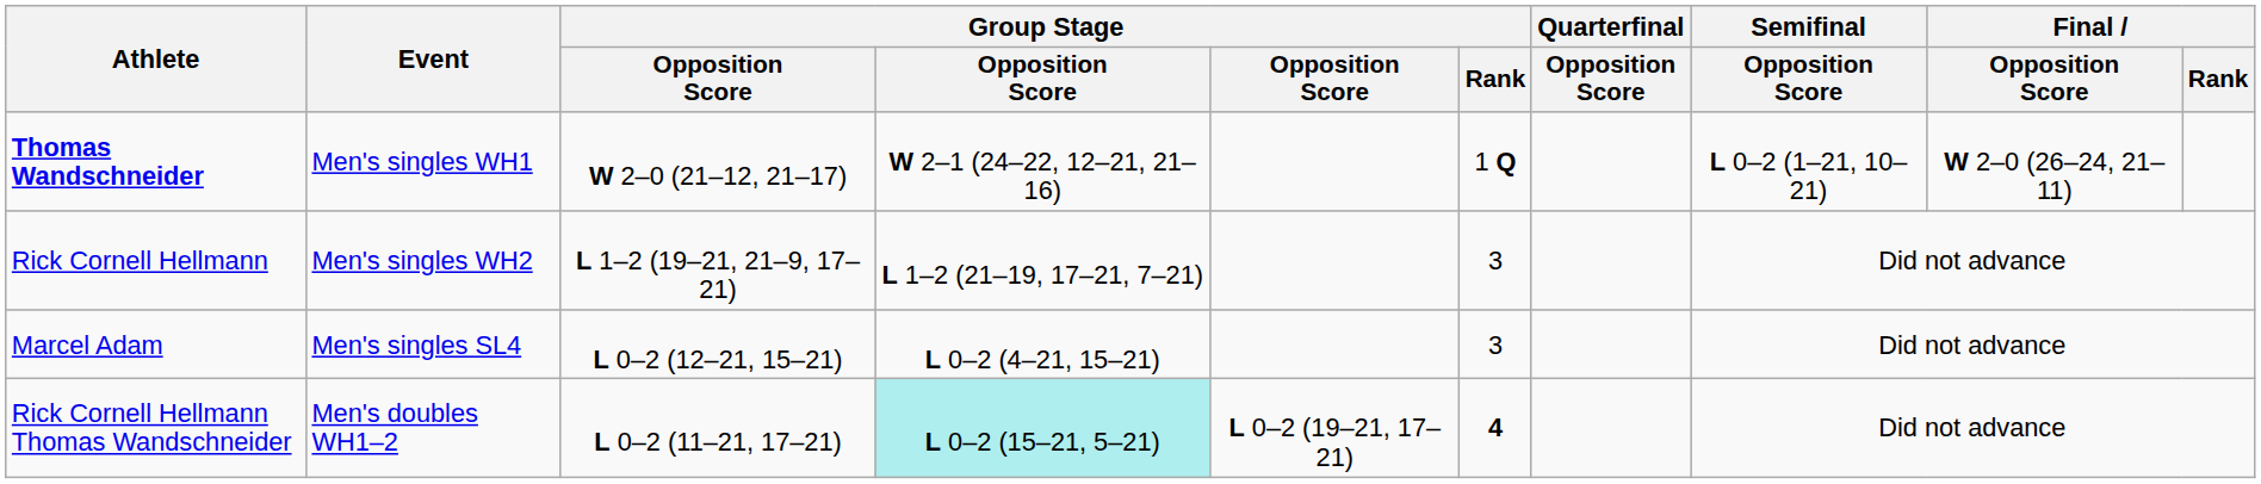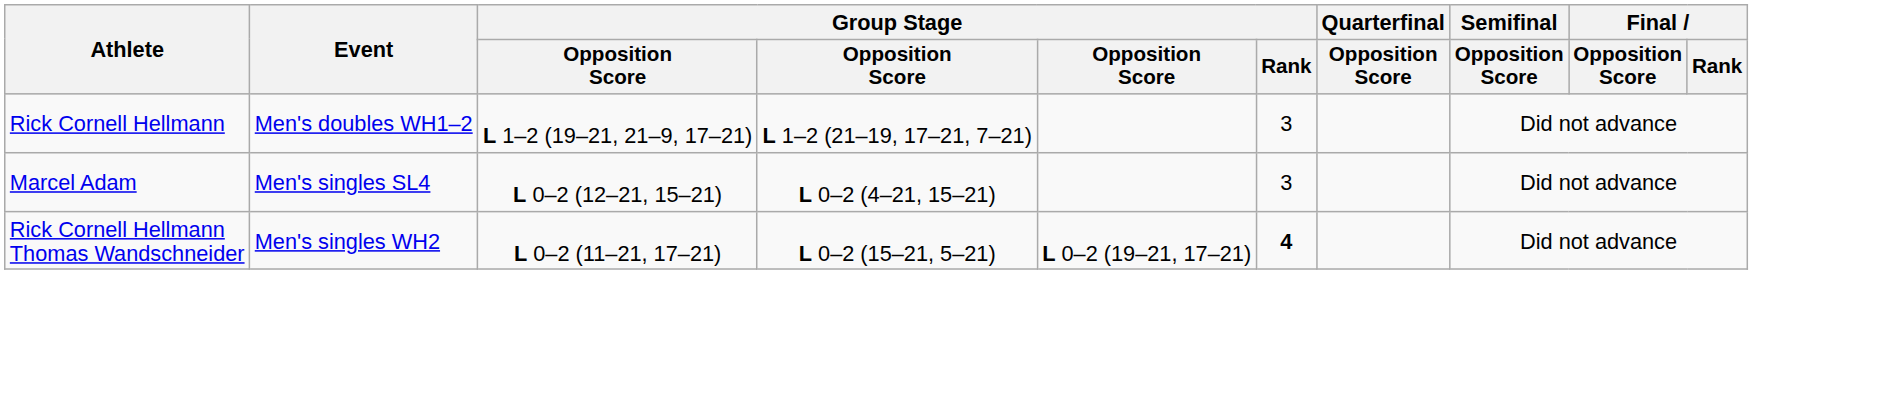- row: Thomas Wandschneider | Men's singles WH1 | W 2–0 (21–12, 21–17) | W 2–1 (24–22, 12–21, 21–16) | 1 Q | L 0–2 (1–21, 10–21) | W 2–0 (26–24, 21–11)
Rick Cornell Hellmann | Event: Men's singles WH2 -> Men's doubles WH1–2
Rick Cornell Hellmann Thomas Wandschneider | Event: Men's doubles WH1–2 -> Men's singles WH2
Rick Cornell Hellmann Thomas Wandschneider | column 4: paleturquoise background -> no background
